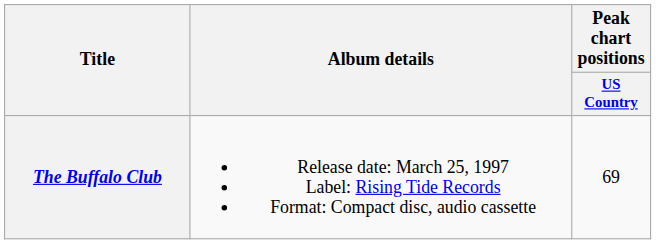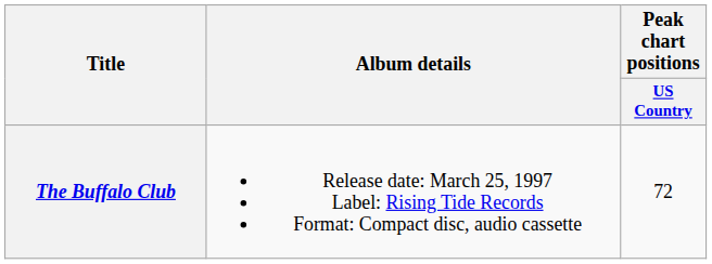The Buffalo Club | Peak chart positions / US Country: 69 -> 72
